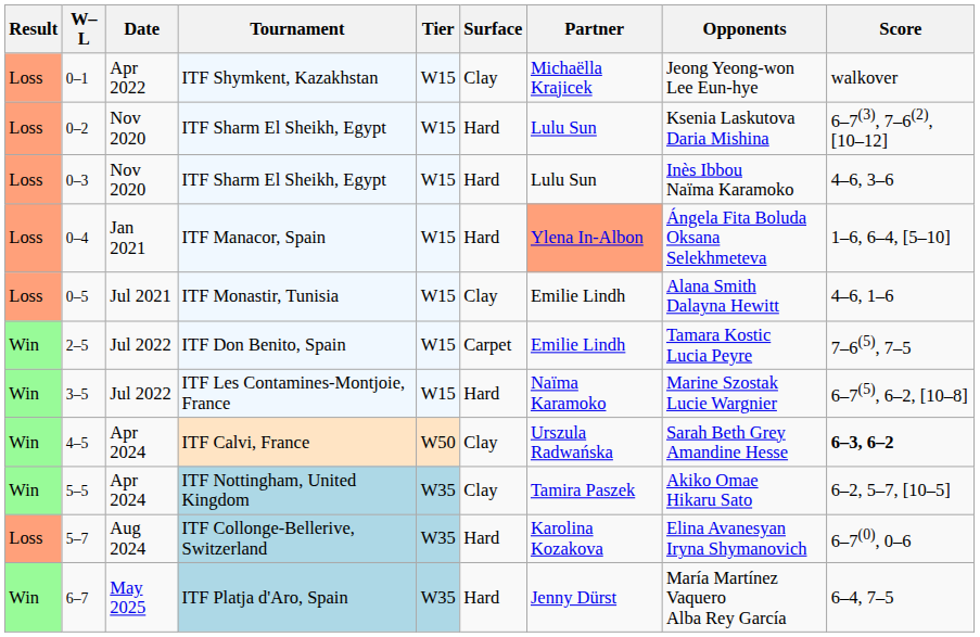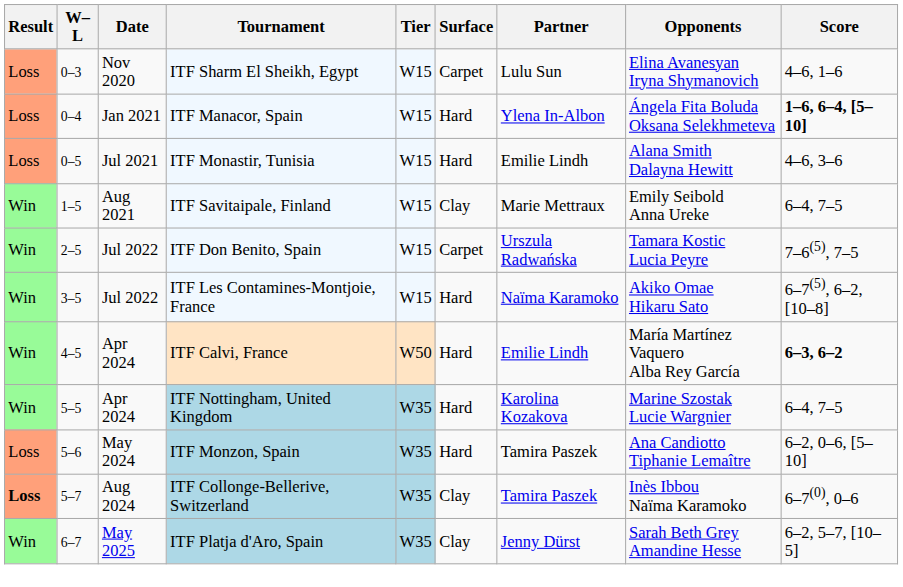- row: Loss | 0–1 | Apr 2022 | ITF Shymkent, Kazakhstan | W15 | Clay | Michaëlla Krajicek | Jeong Yeong-won Lee Eun-hye | walkover
- row: Loss | 0–2 | Nov 2020 | ITF Sharm El Sheikh, Egypt | W15 | Hard | Lulu Sun | Ksenia Laskutova Daria Mishina | 6–7(3), 7–6(2), [10–12]
0–3 / ITF Sharm El Sheikh, Egypt | Surface: Hard -> Carpet
0–3 / ITF Sharm El Sheikh, Egypt | Opponents: Inès Ibbou Naïma Karamoko -> Elina Avanesyan Iryna Shymanovich
0–3 / ITF Sharm El Sheikh, Egypt | Score: 4–6, 3–6 -> 4–6, 1–6
ITF Manacor, Spain | Partner: lightsalmon background -> no background
ITF Manacor, Spain | Score: normal -> bold
ITF Monastir, Tunisia | Surface: Clay -> Hard
ITF Monastir, Tunisia | Score: 4–6, 1–6 -> 4–6, 3–6
+ row: Win | 1–5 | Aug 2021 | ITF Savitaipale, Finland | W15 | Clay | Marie Mettraux | Emily Seibold Anna Ureke | 6–4, 7–5
ITF Don Benito, Spain | Partner: Emilie Lindh -> Urszula Radwańska
ITF Les Contamines-Montjoie, France | Opponents: Marine Szostak Lucie Wargnier -> Akiko Omae Hikaru Sato
ITF Calvi, France | Surface: Clay -> Hard
ITF Calvi, France | Partner: Urszula Radwańska -> Emilie Lindh
ITF Calvi, France | Opponents: Sarah Beth Grey Amandine Hesse -> María Martínez Vaquero Alba Rey García
ITF Nottingham, United Kingdom | Surface: Clay -> Hard
ITF Nottingham, United Kingdom | Partner: Tamira Paszek -> Karolina Kozakova
ITF Nottingham, United Kingdom | Opponents: Akiko Omae Hikaru Sato -> Marine Szostak Lucie Wargnier
ITF Nottingham, United Kingdom | Score: 6–2, 5–7, [10–5] -> 6–4, 7–5
+ row: Loss | 5–6 | May 2024 | ITF Monzon, Spain | W35 | Hard | Tamira Paszek | Ana Candiotto Tiphanie Lemaître | 6–2, 0–6, [5–10]
ITF Collonge-Bellerive, Switzerland | Result: normal -> bold
ITF Collonge-Bellerive, Switzerland | Surface: Hard -> Clay
ITF Collonge-Bellerive, Switzerland | Partner: Karolina Kozakova -> Tamira Paszek
ITF Collonge-Bellerive, Switzerland | Opponents: Elina Avanesyan Iryna Shymanovich -> Inès Ibbou Naïma Karamoko
ITF Platja d'Aro, Spain | Surface: Hard -> Clay
ITF Platja d'Aro, Spain | Opponents: María Martínez Vaquero Alba Rey García -> Sarah Beth Grey Amandine Hesse
ITF Platja d'Aro, Spain | Score: 6–4, 7–5 -> 6–2, 5–7, [10–5]
